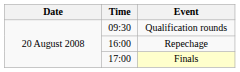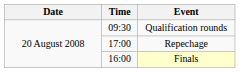Repechage | Time: 16:00 -> 17:00
Finals | Time: 17:00 -> 16:00
